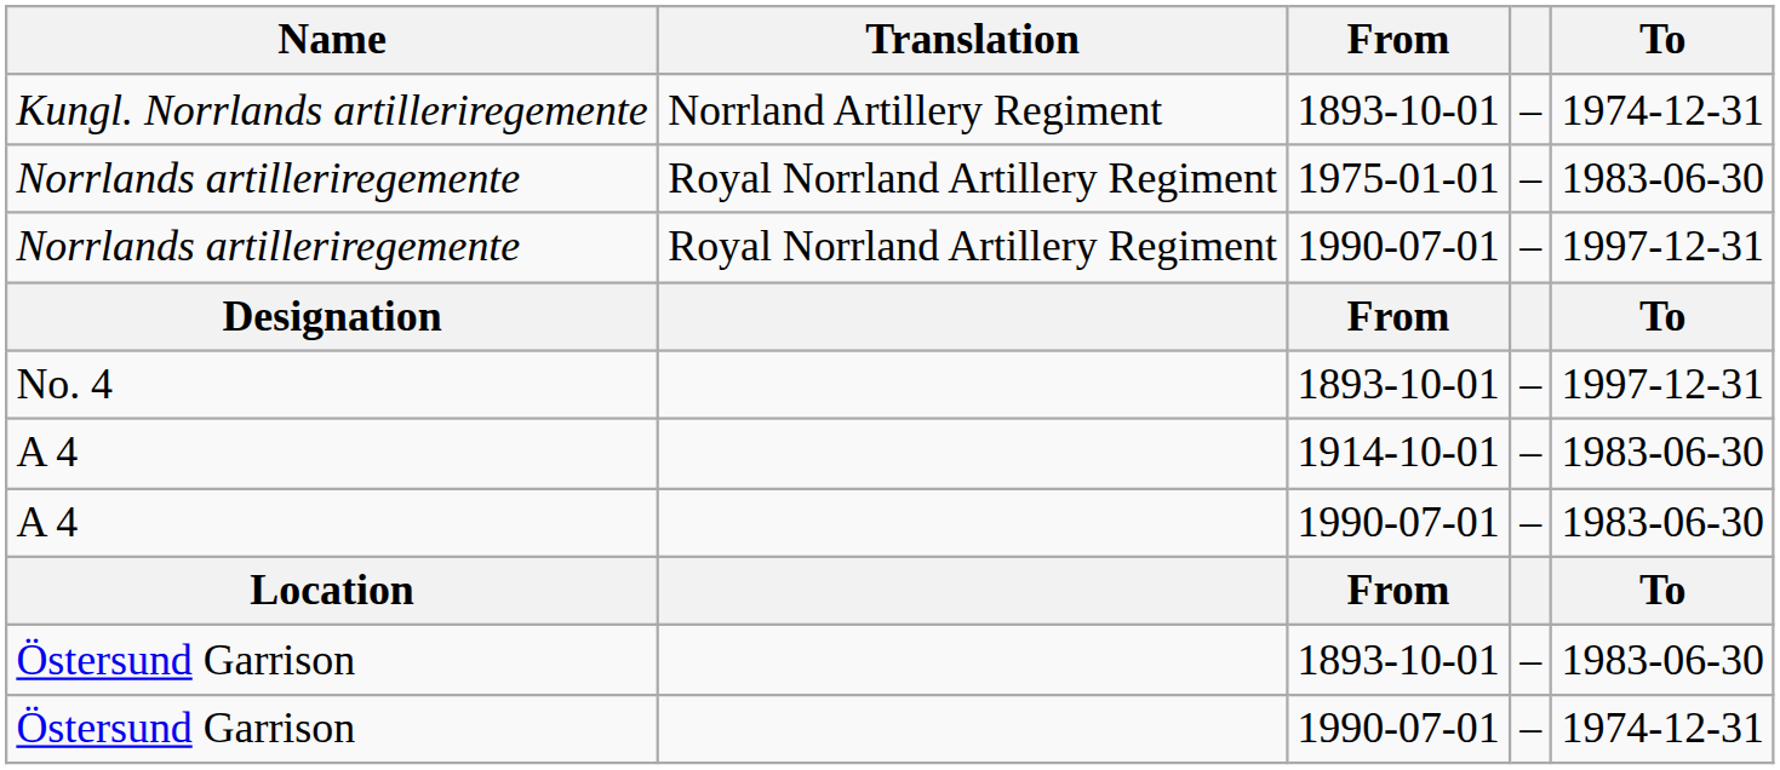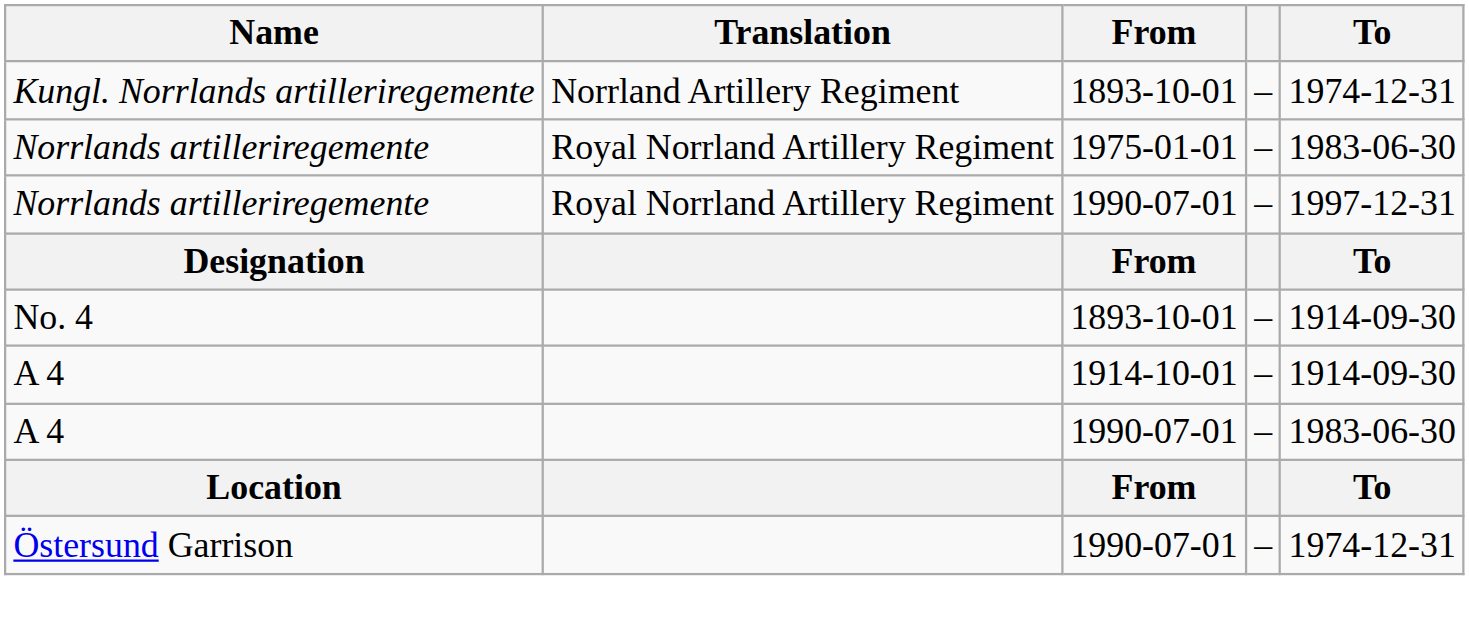No. 4 | To: 1997-12-31 -> 1914-09-30
A 4 / 1914-10-01 | To: 1983-06-30 -> 1914-09-30
- row: Östersund Garrison | 1893-10-01 | – | 1983-06-30
